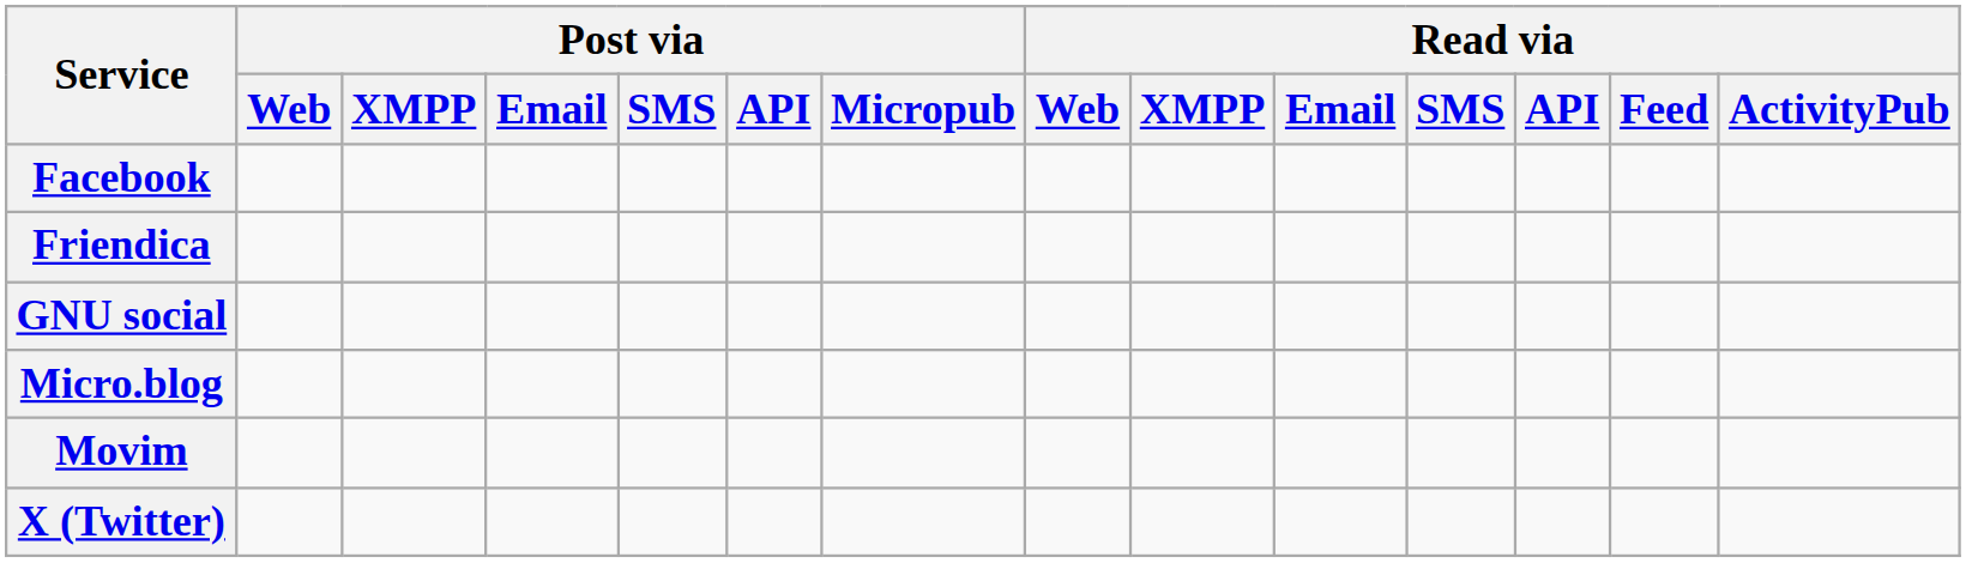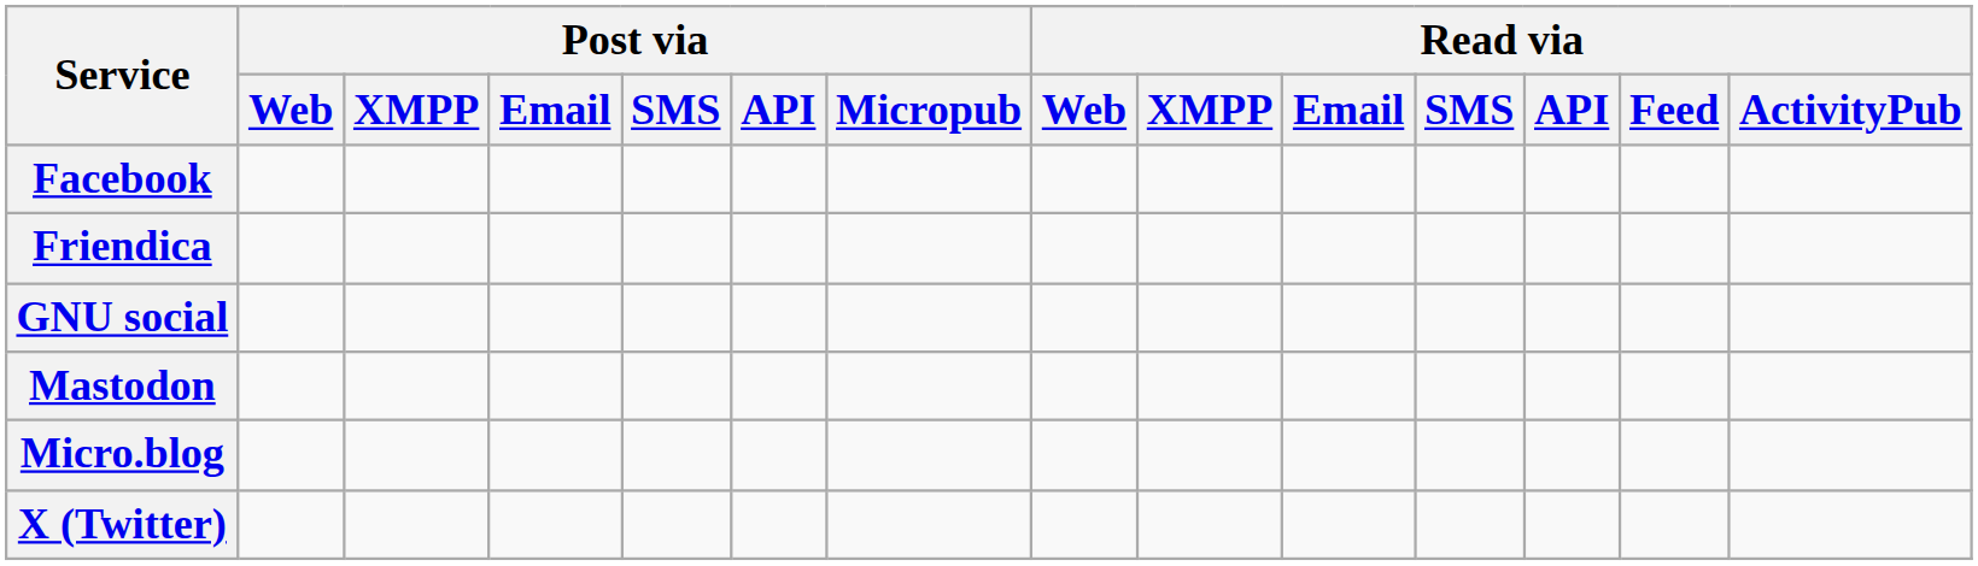+ row: Mastodon
- row: Movim
